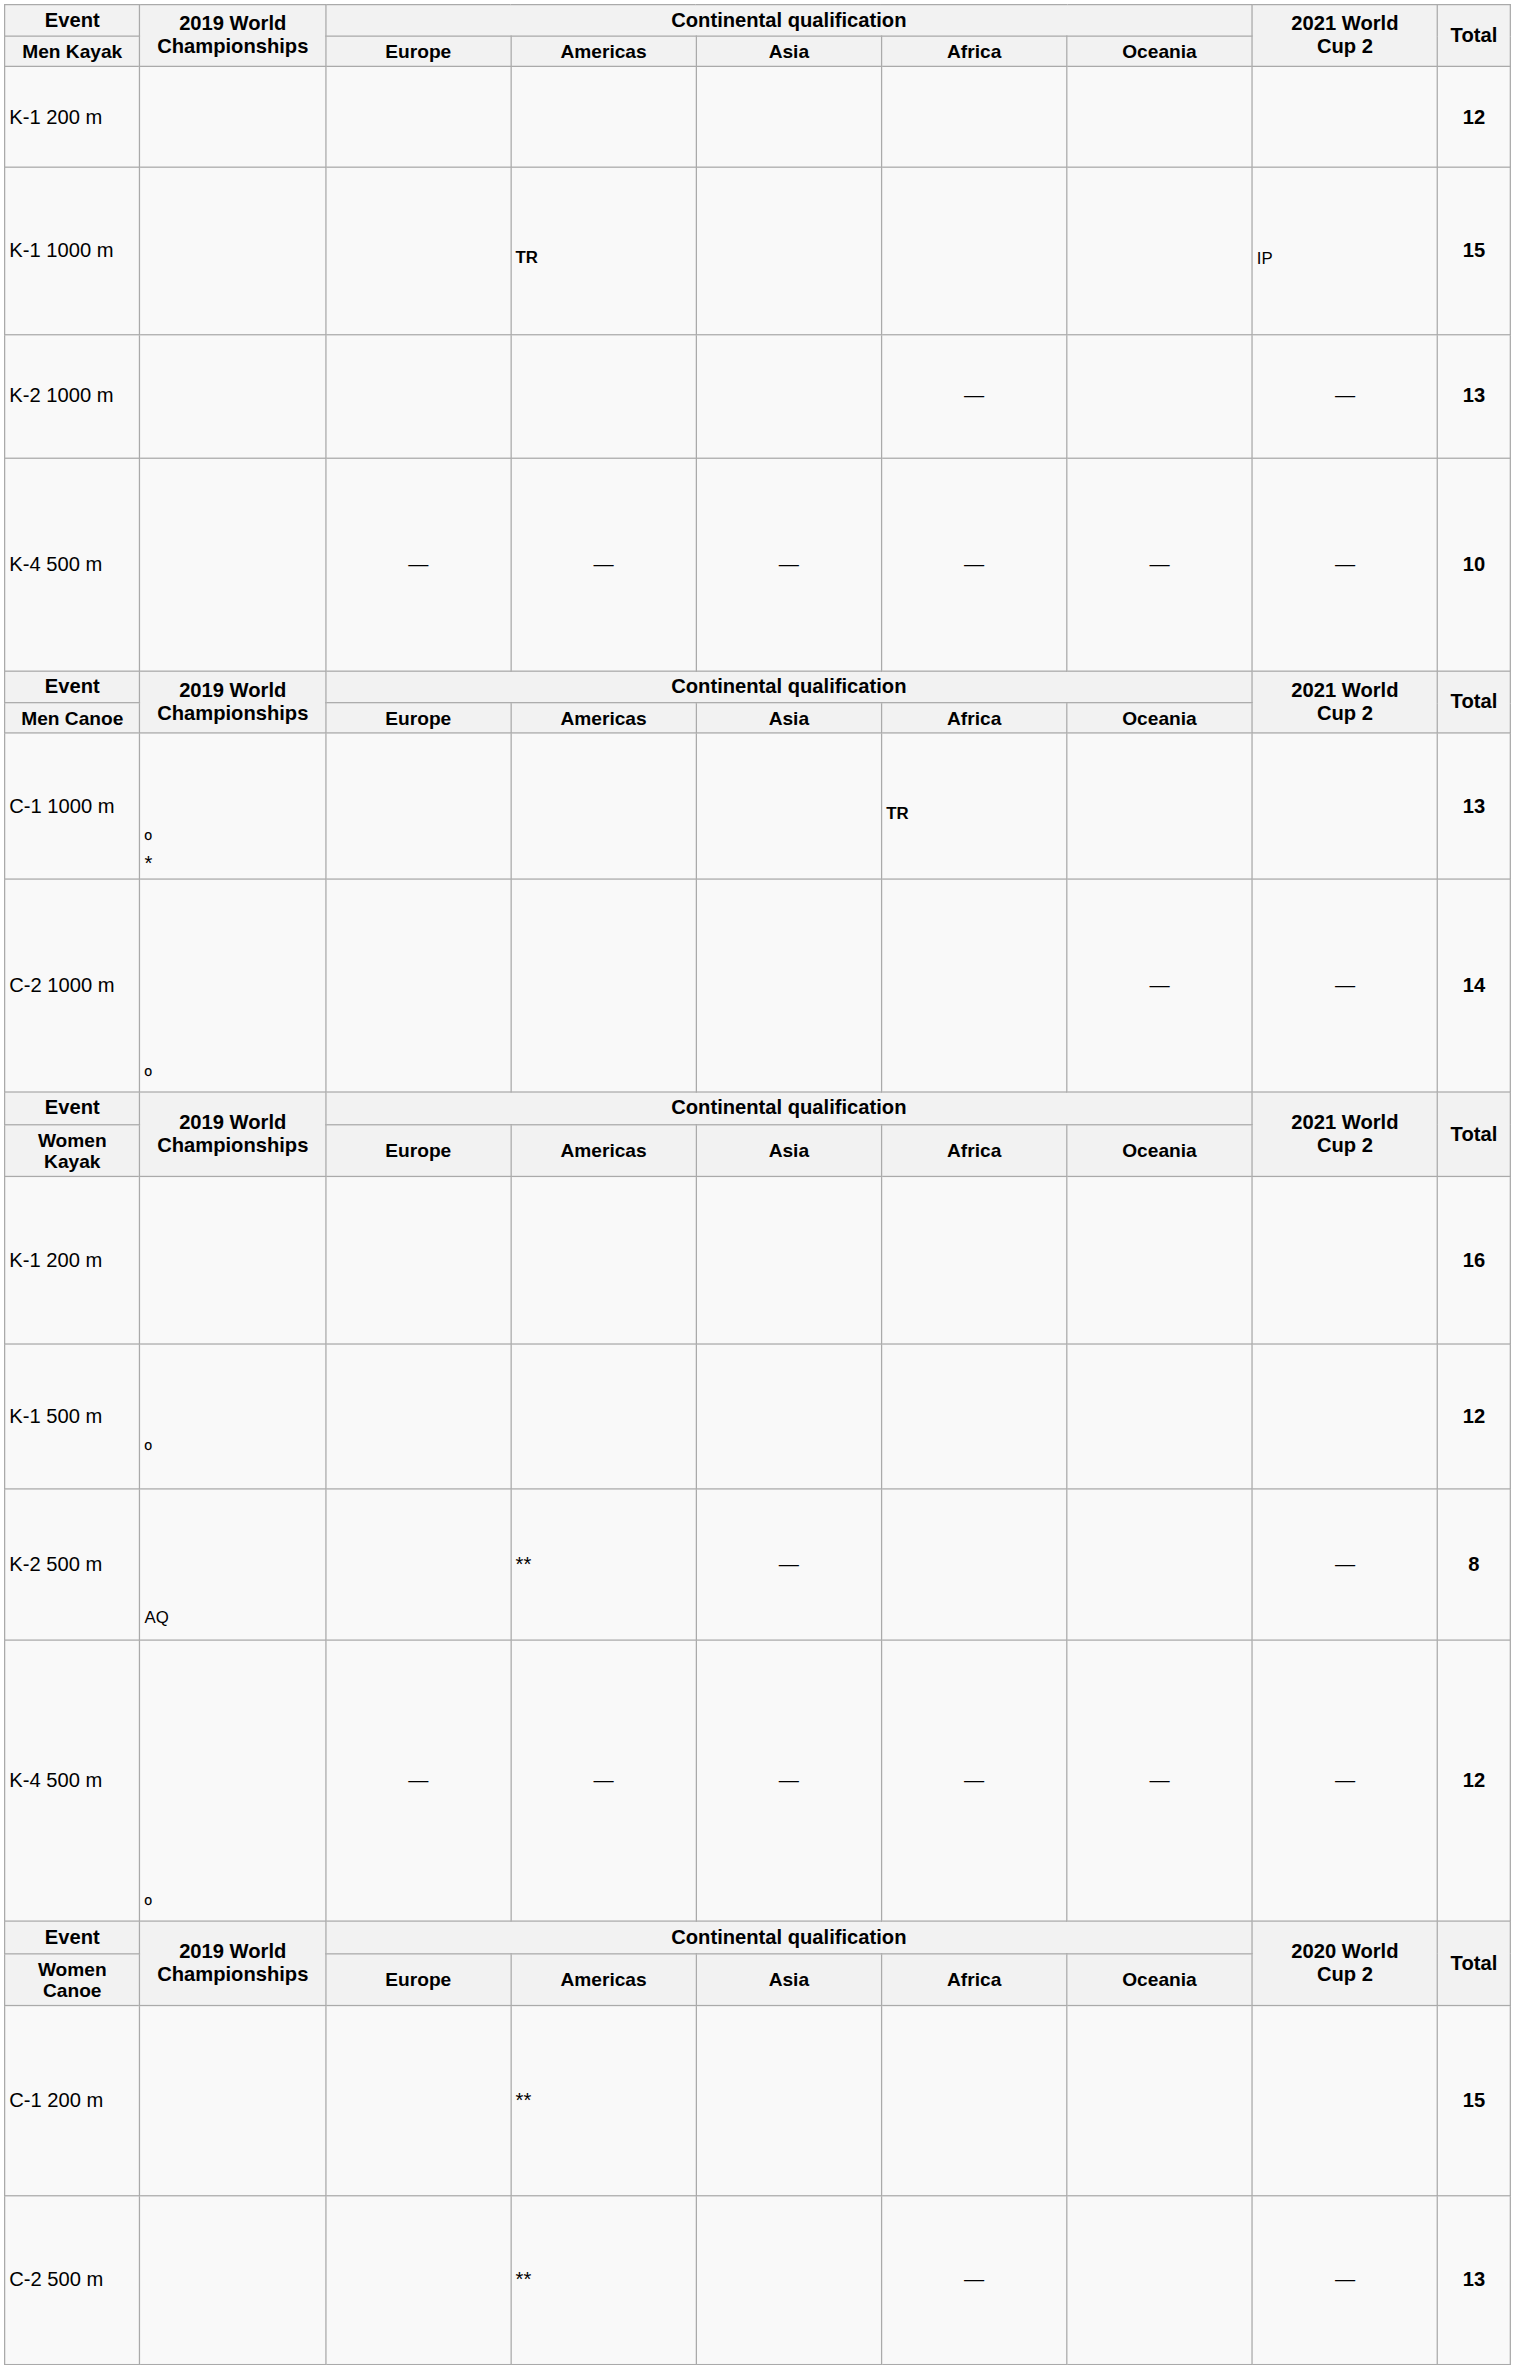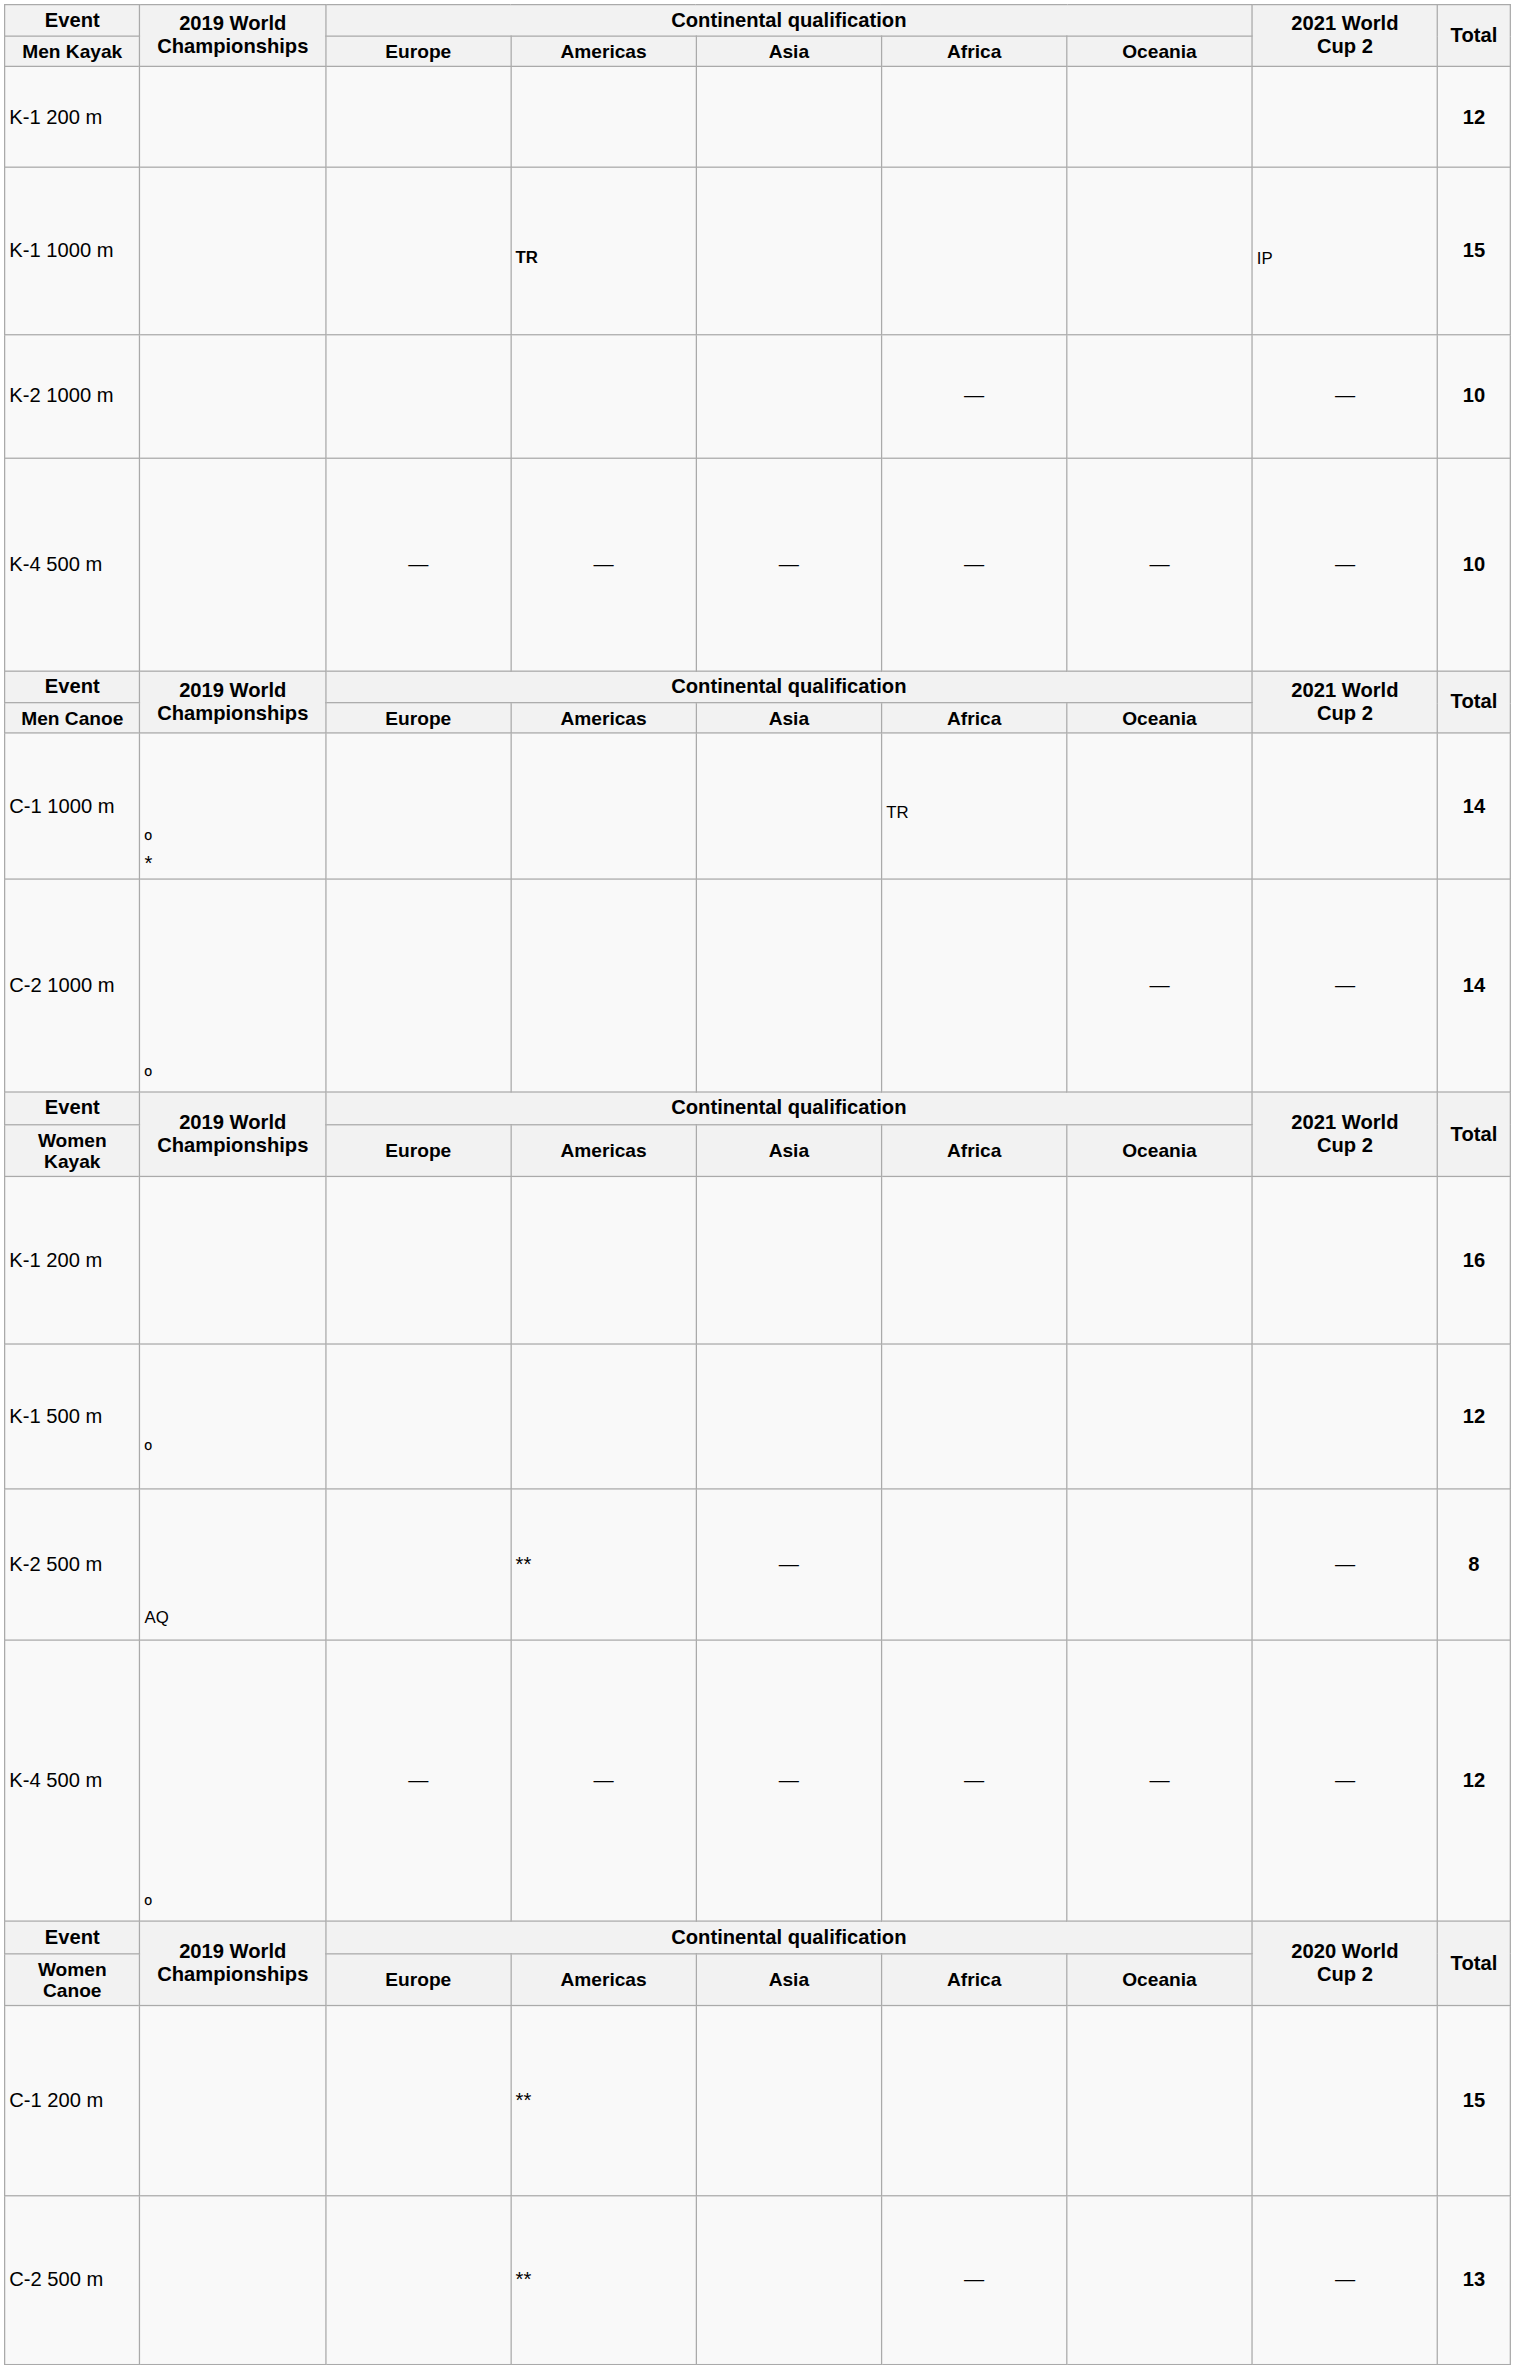K-2 1000 m | Total: 13 -> 10
C-1 1000 m | Continental qualification / Africa: bold -> normal
C-1 1000 m | Total: 13 -> 14
